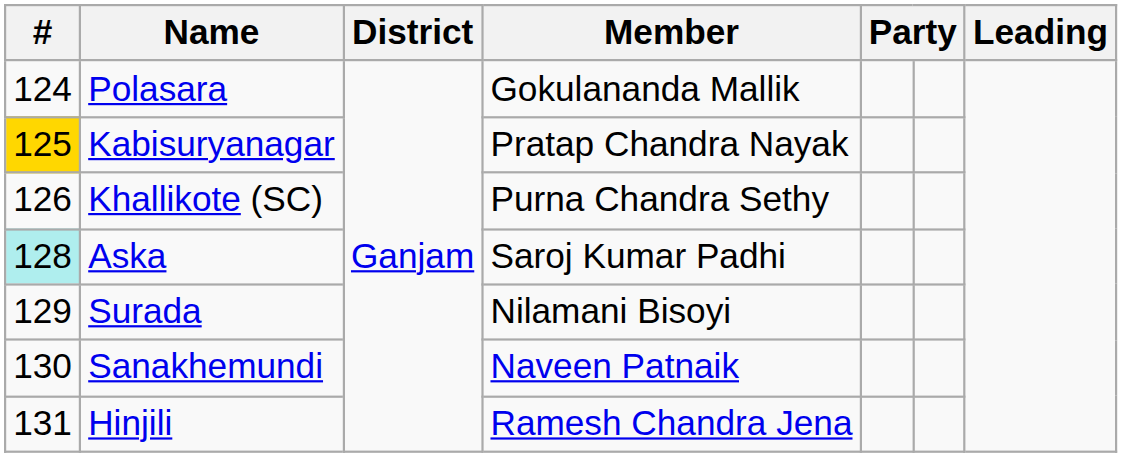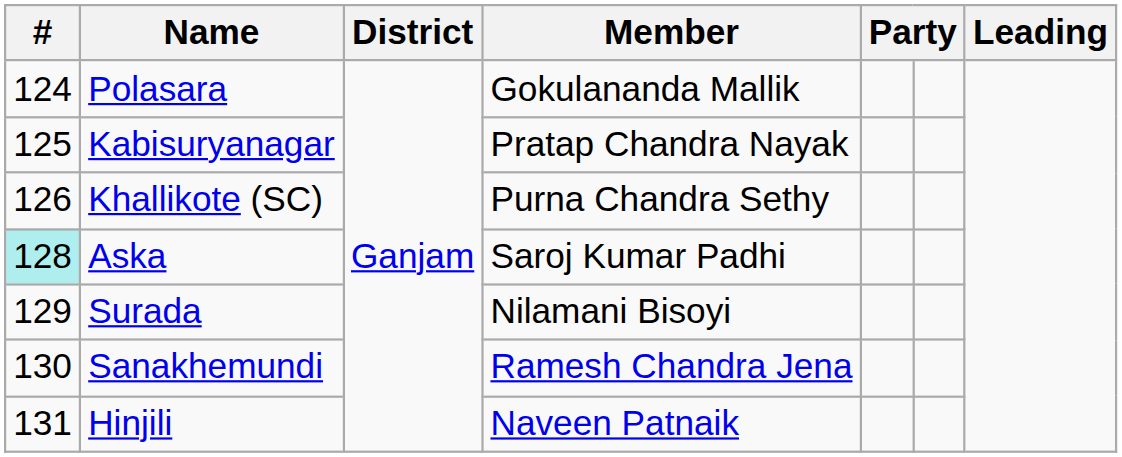Kabisuryanagar | #: gold background -> no background
Sanakhemundi | Member: Naveen Patnaik -> Ramesh Chandra Jena
Hinjili | Member: Ramesh Chandra Jena -> Naveen Patnaik
